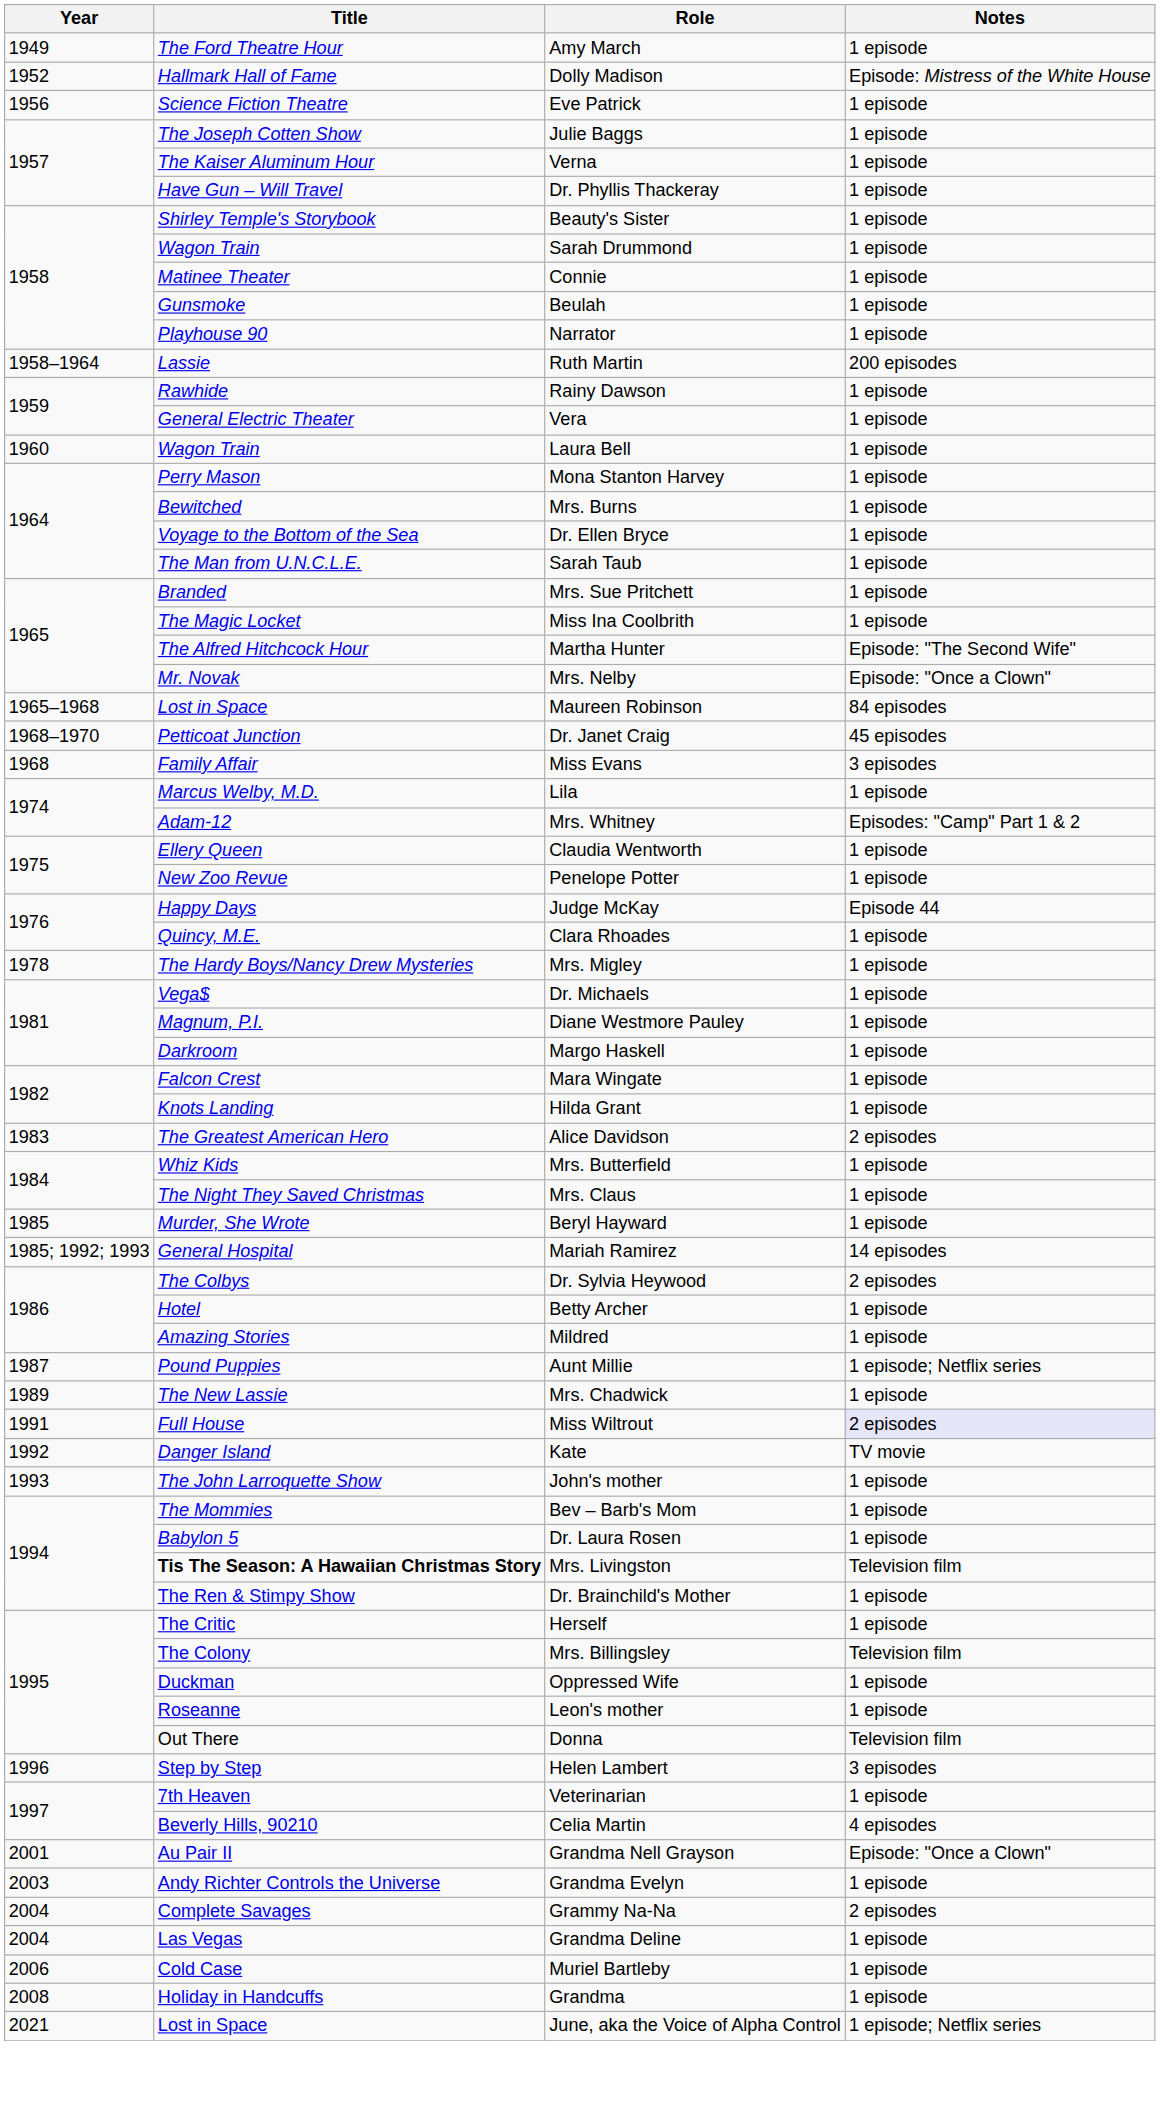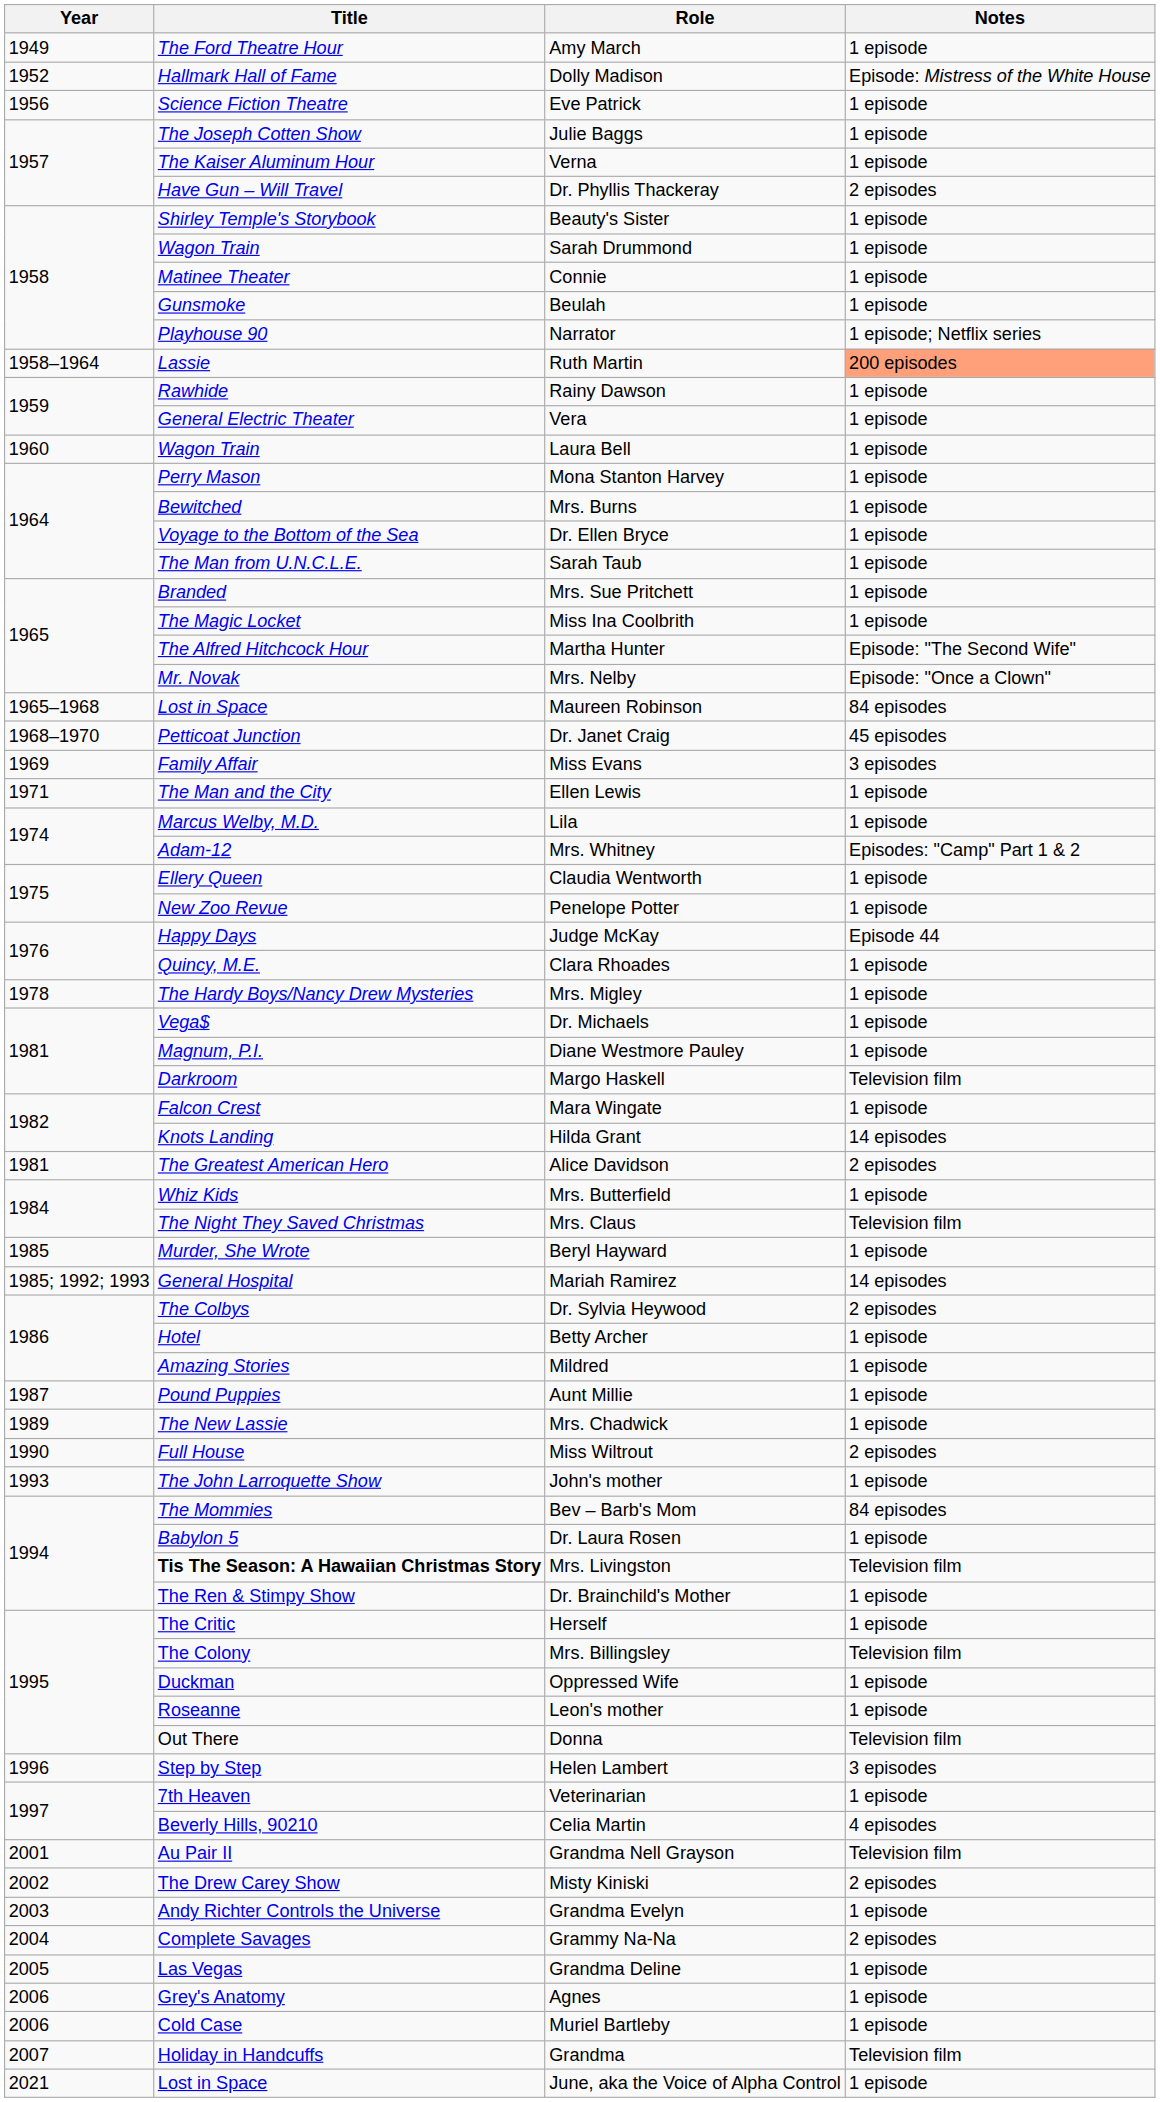Dr. Phyllis Thackeray | Notes: 1 episode -> 2 episodes
Narrator | Notes: 1 episode -> 1 episode; Netflix series
Ruth Martin | Notes: no background -> lightsalmon background
Miss Evans | Year: 1968 -> 1969
+ row: 1971 | The Man and the City | Ellen Lewis | 1 episode
Margo Haskell | Notes: 1 episode -> Television film
Hilda Grant | Notes: 1 episode -> 14 episodes
Alice Davidson | Year: 1983 -> 1981
Mrs. Claus | Notes: 1 episode -> Television film
Aunt Millie | Notes: 1 episode; Netflix series -> 1 episode
Miss Wiltrout | Year: 1991 -> 1990
Miss Wiltrout | Notes: lavender background -> no background
- row: 1992 | Danger Island | Kate | TV movie
Bev – Barb's Mom | Notes: 1 episode -> 84 episodes
Grandma Nell Grayson | Notes: Episode: "Once a Clown" -> Television film
+ row: 2002 | The Drew Carey Show | Misty Kiniski | 2 episodes
Grandma Deline | Year: 2004 -> 2005
+ row: 2006 | Grey's Anatomy | Agnes | 1 episode
Grandma | Year: 2008 -> 2007
Grandma | Notes: 1 episode -> Television film
June, aka the Voice of Alpha Control | Notes: 1 episode; Netflix series -> 1 episode
